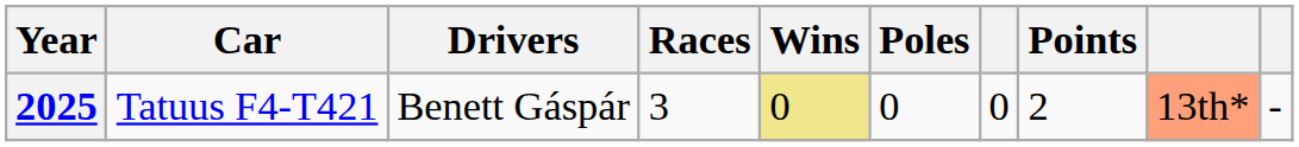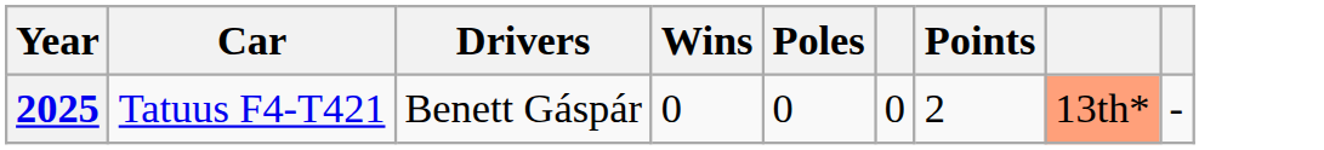- column: Races | 3
2025 | Wins: khaki background -> no background
